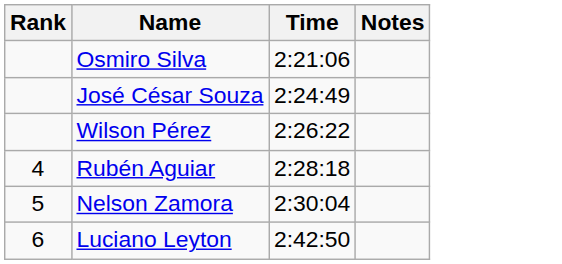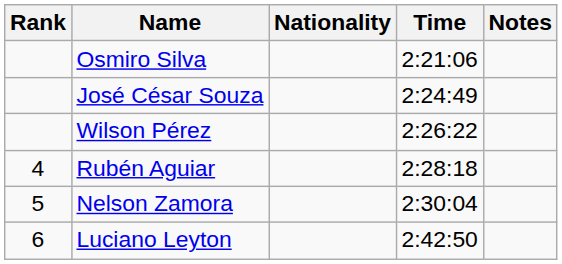+ column: Nationality
